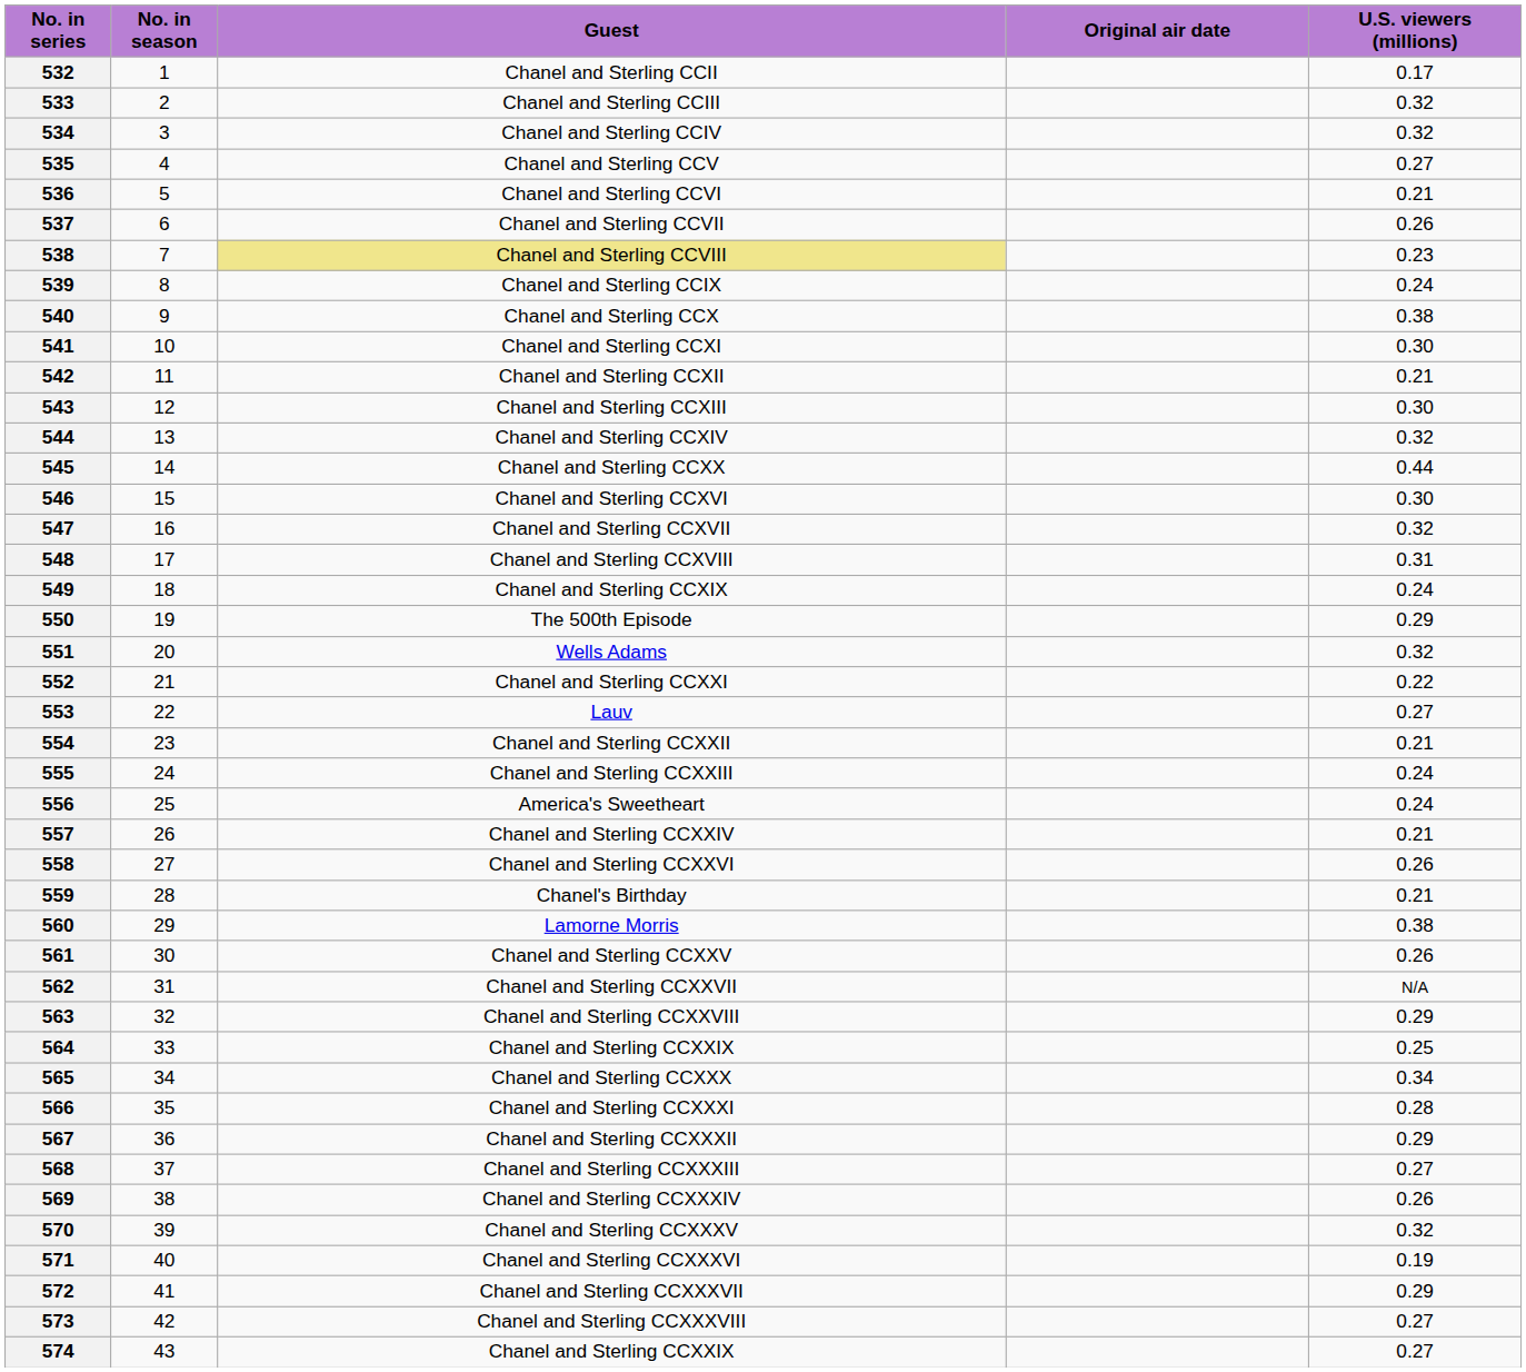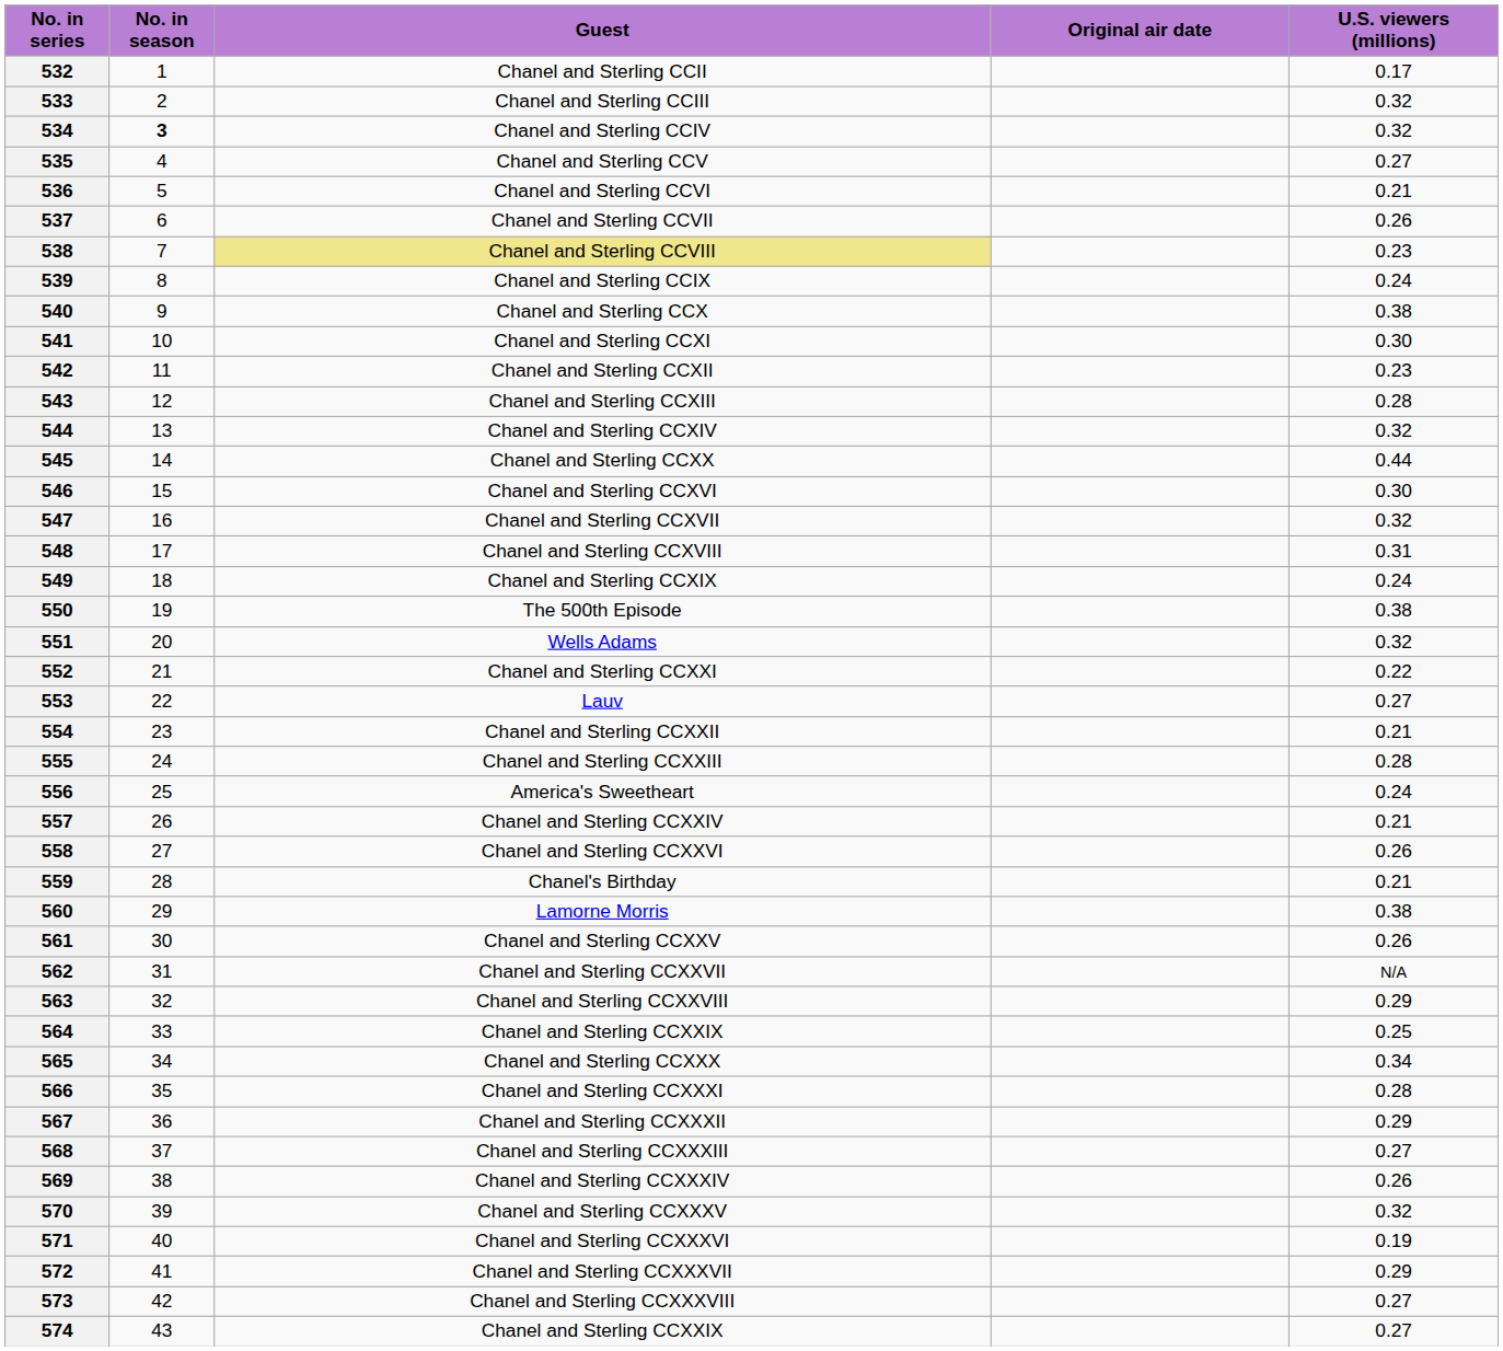534 | No. in season: normal -> bold
542 | U.S. viewers (millions): 0.21 -> 0.23
543 | U.S. viewers (millions): 0.30 -> 0.28
550 | U.S. viewers (millions): 0.29 -> 0.38
555 | U.S. viewers (millions): 0.24 -> 0.28
